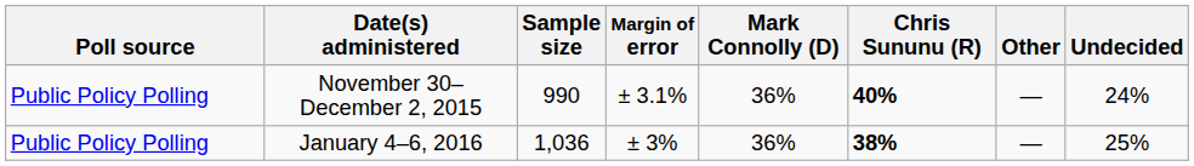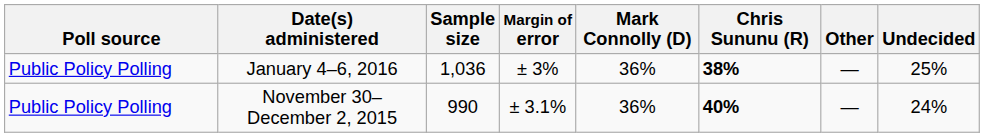rows swapped: January 4–6, 2016 <-> November 30–December 2, 2015
